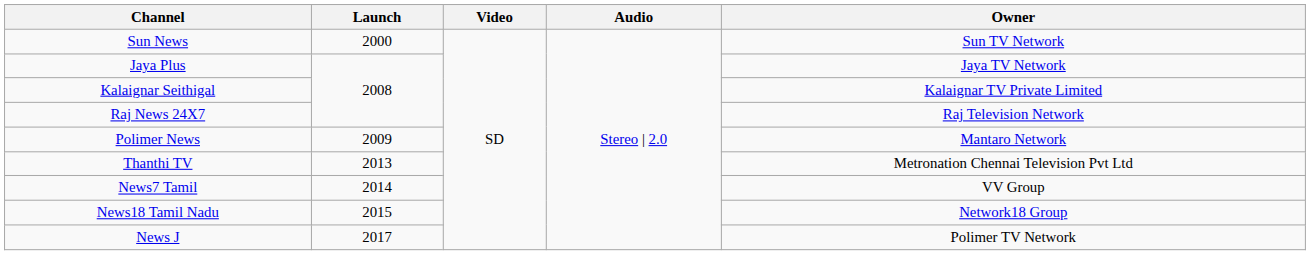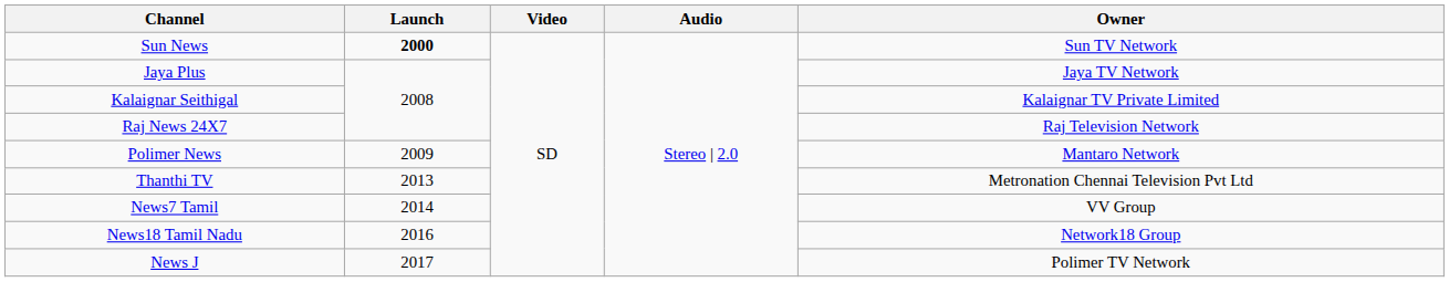Sun News | Launch: normal -> bold
News18 Tamil Nadu | Launch: 2015 -> 2016
